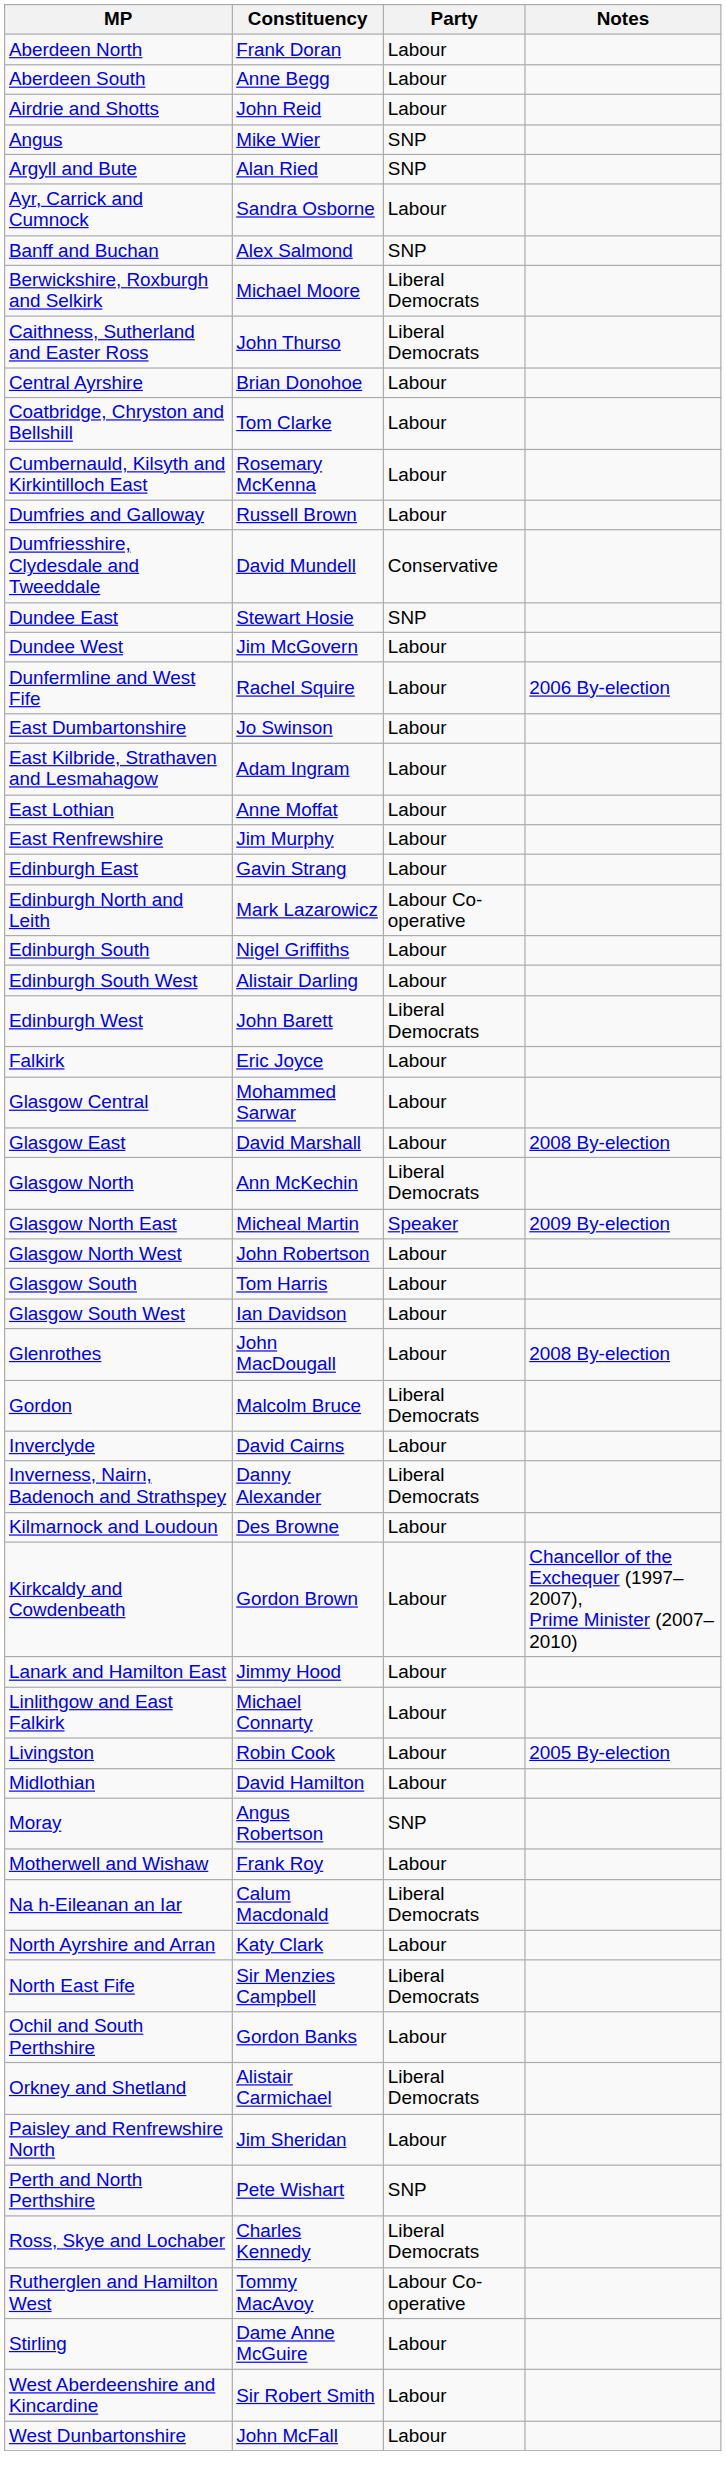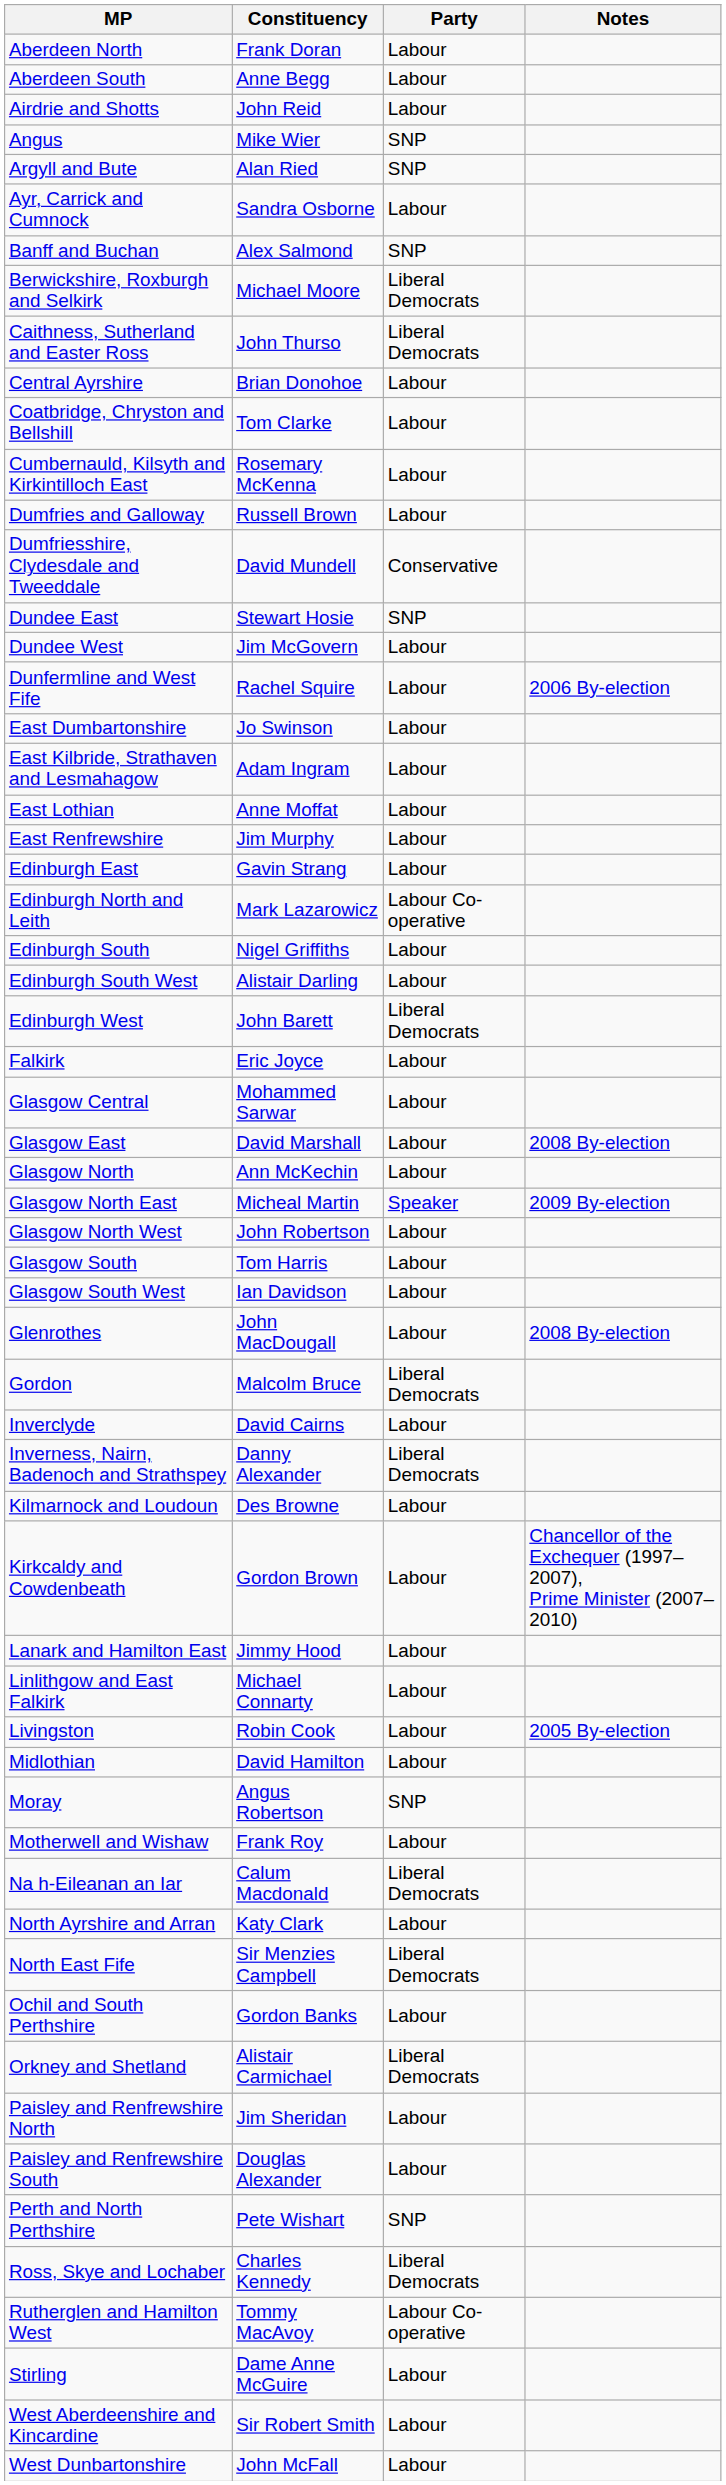Glasgow North | Party: Liberal Democrats -> Labour
+ row: Paisley and Renfrewshire South | Douglas Alexander | Labour
